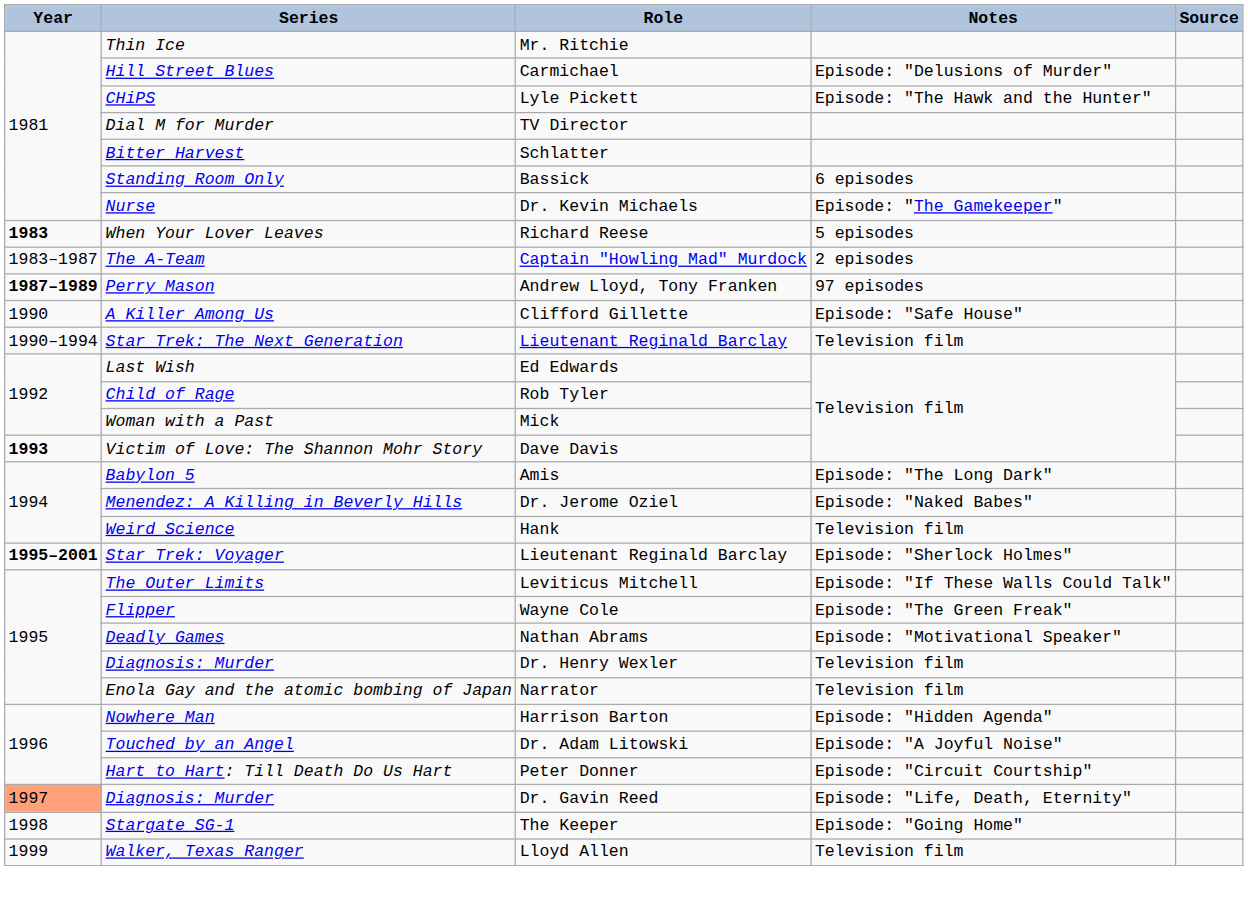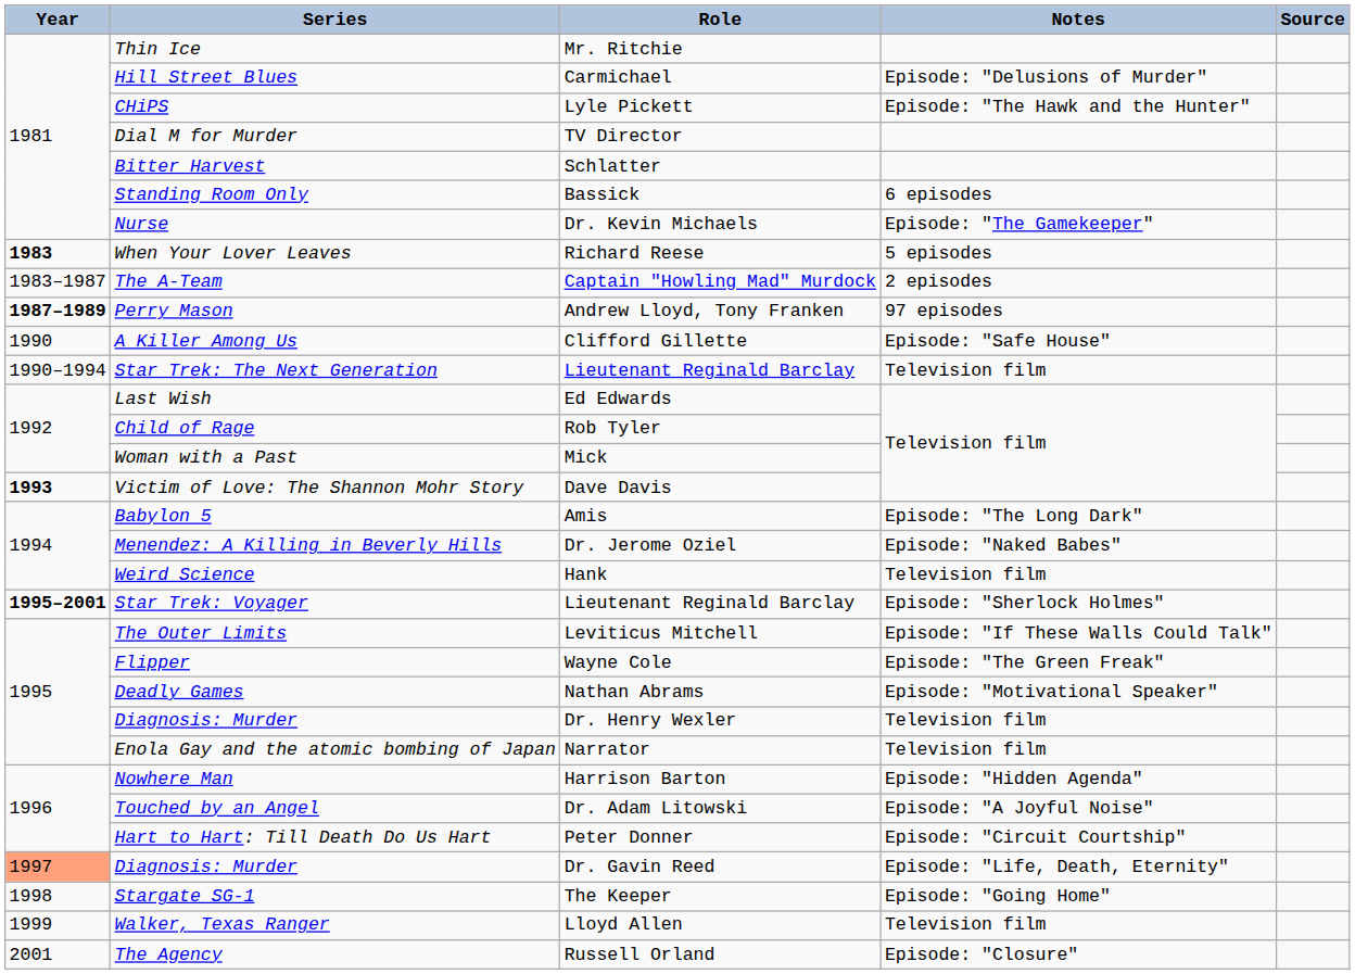+ row: 2001 | The Agency | Russell Orland | Episode: "Closure"
